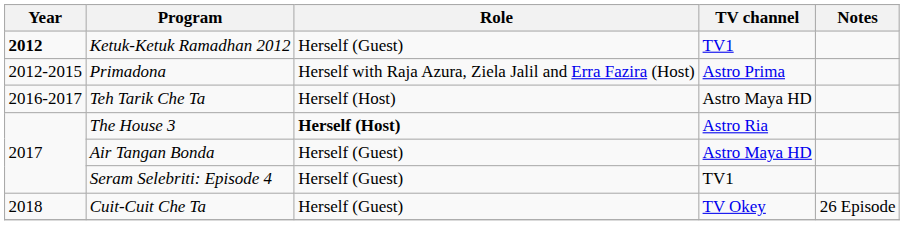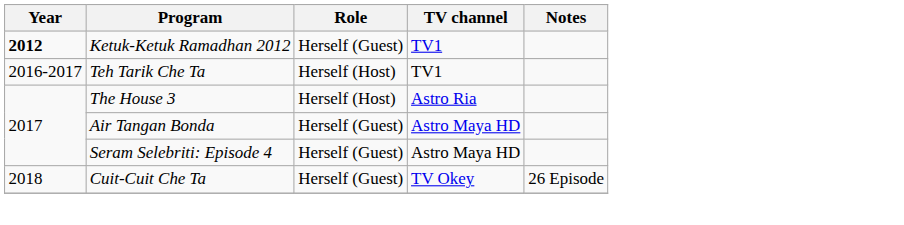- row: 2012-2015 | Primadona | Herself with Raja Azura, Ziela Jalil and Erra Fazira (Host) | Astro Prima
Teh Tarik Che Ta | TV channel: Astro Maya HD -> TV1
The House 3 | Role: bold -> normal
Seram Selebriti: Episode 4 | TV channel: TV1 -> Astro Maya HD
